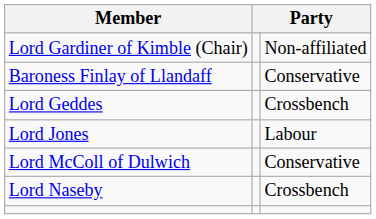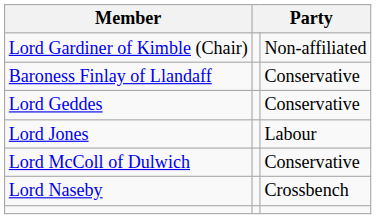Lord Geddes | column 3: Crossbench -> Conservative
